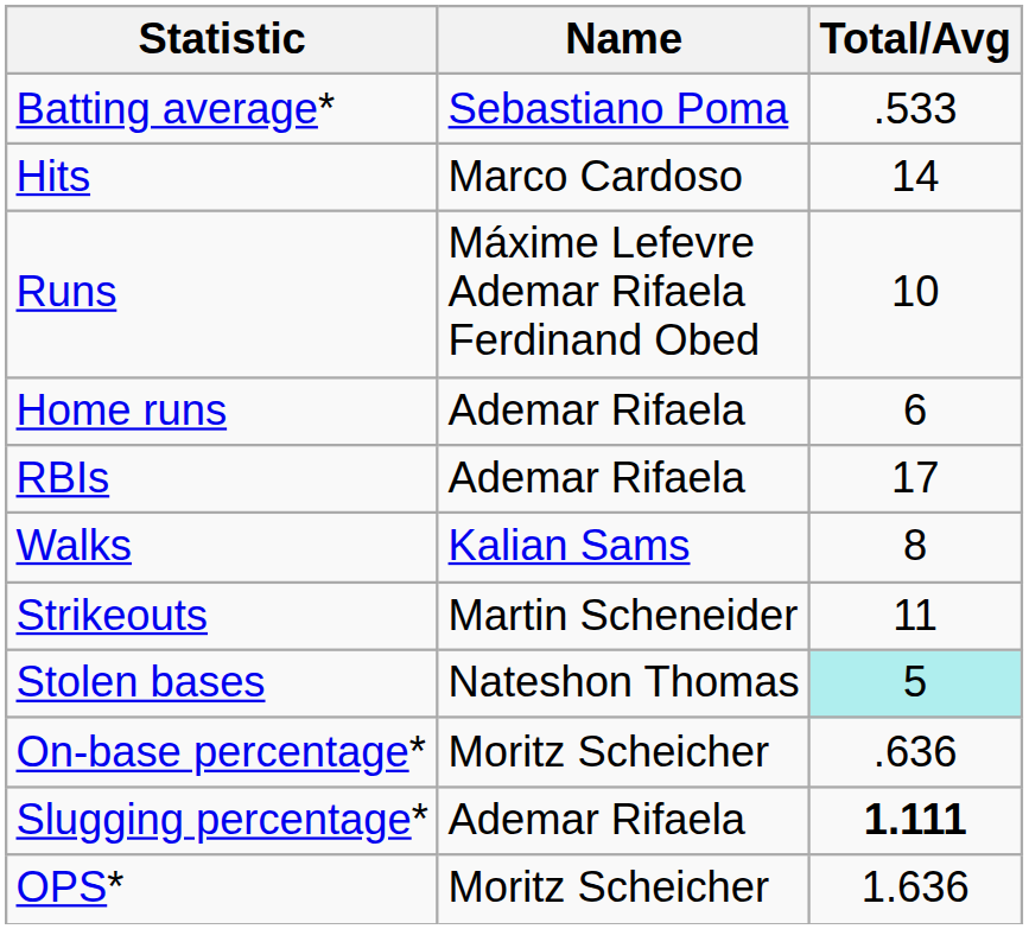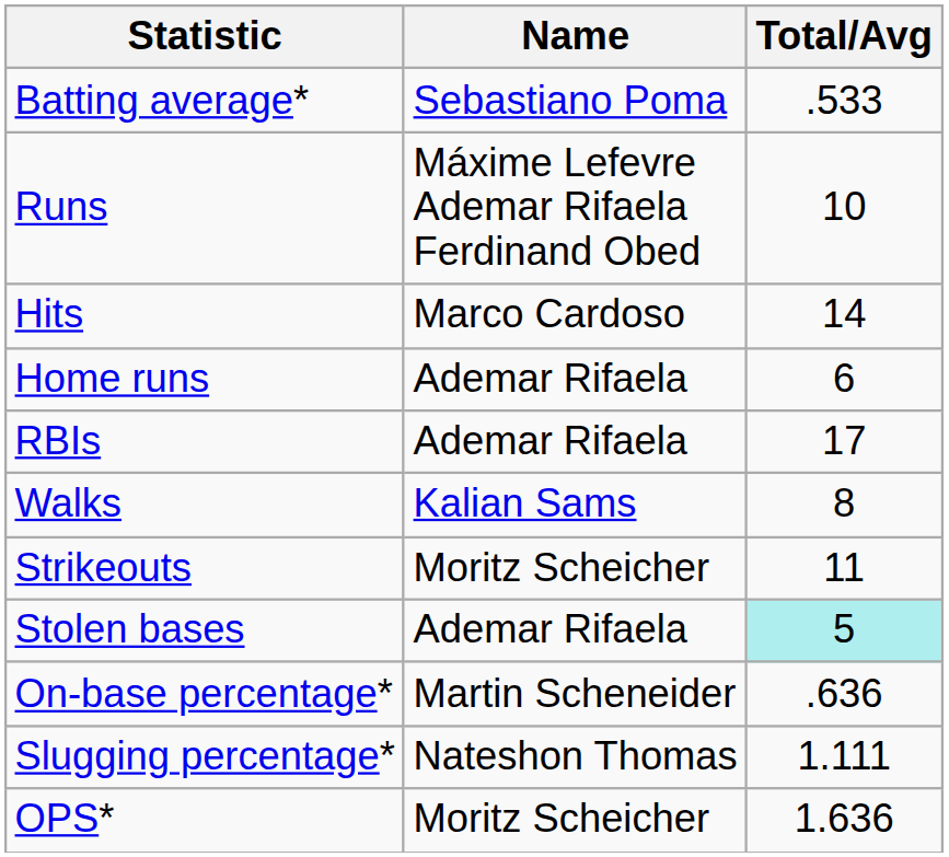rows swapped: Hits <-> Runs
Strikeouts | Name: Martin Scheneider -> Moritz Scheicher
Stolen bases | Name: Nateshon Thomas -> Ademar Rifaela
On-base percentage* | Name: Moritz Scheicher -> Martin Scheneider
Slugging percentage* | Name: Ademar Rifaela -> Nateshon Thomas
Slugging percentage* | Total/Avg: bold -> normal
